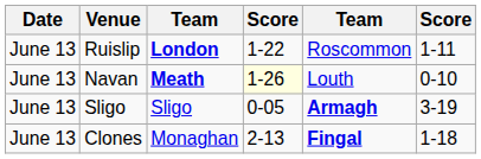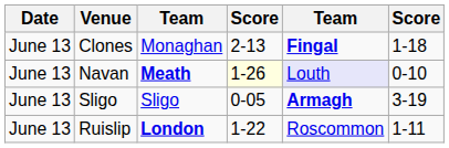rows swapped: Ruislip <-> Clones
Navan | column 5: no background -> lavender background
